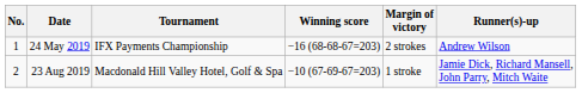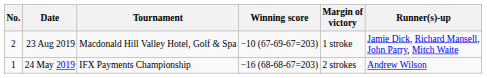rows swapped: 24 May 2019 <-> 23 Aug 2019
